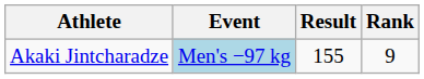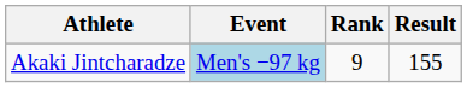columns swapped: Result <-> Rank
